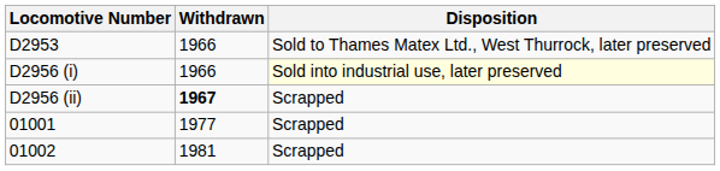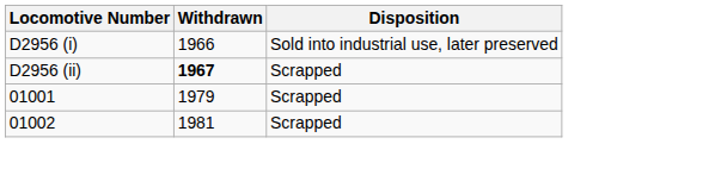- row: D2953 | 1966 | Sold to Thames Matex Ltd., West Thurrock, later preserved
D2956 (i) | Disposition: lightyellow background -> no background
01001 | Withdrawn: 1977 -> 1979
